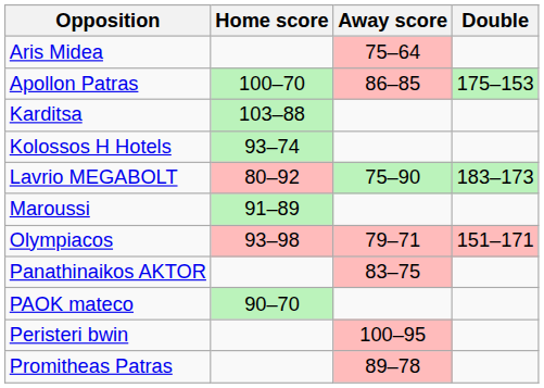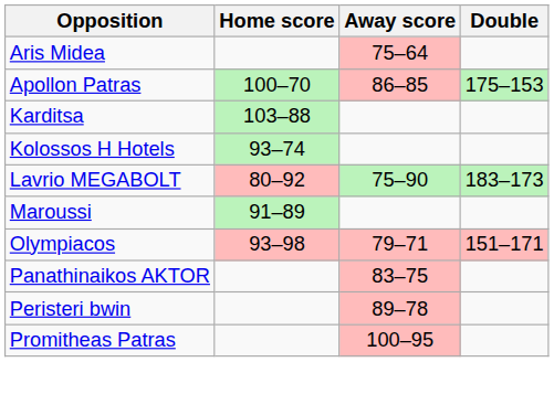- row: PAOK mateco | 90–70
Peristeri bwin | Away score: 100–95 -> 89–78
Promitheas Patras | Away score: 89–78 -> 100–95
